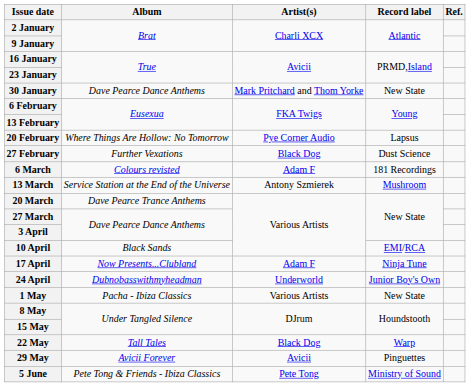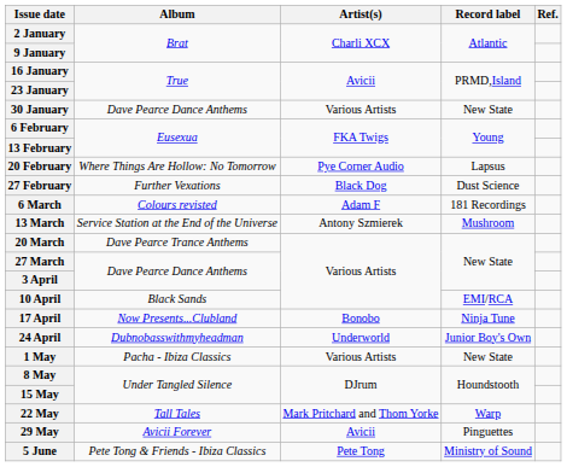30 January | Artist(s): Mark Pritchard and Thom Yorke -> Various Artists
17 April | Artist(s): Adam F -> Bonobo
22 May | Artist(s): Black Dog -> Mark Pritchard and Thom Yorke
